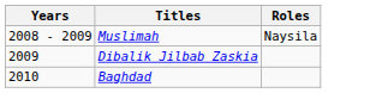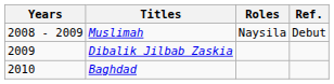+ column: Ref. | Debut
